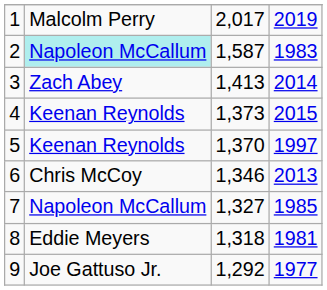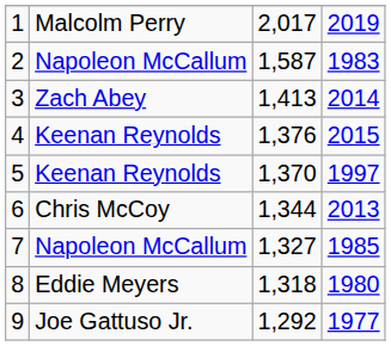2 | column 2: paleturquoise background -> no background
4 | column 3: 1,373 -> 1,376
6 | column 3: 1,346 -> 1,344
8 | column 4: 1981 -> 1980
